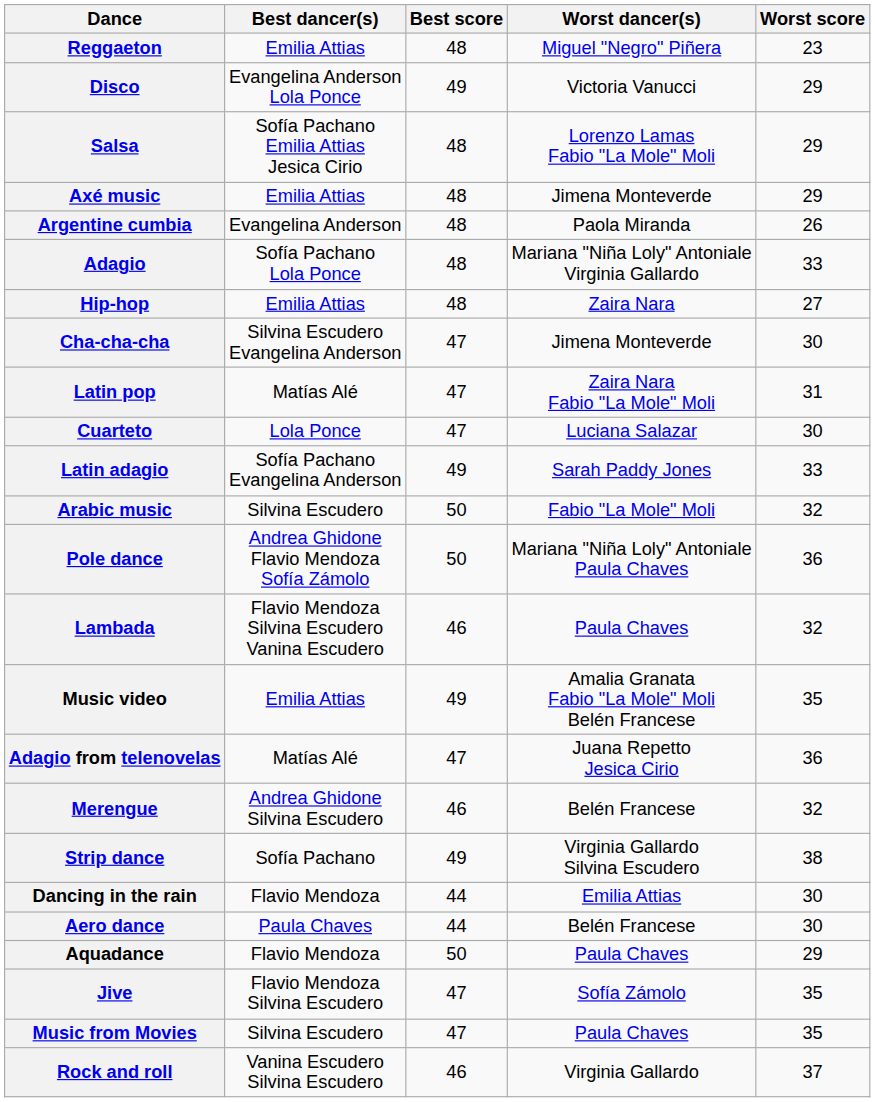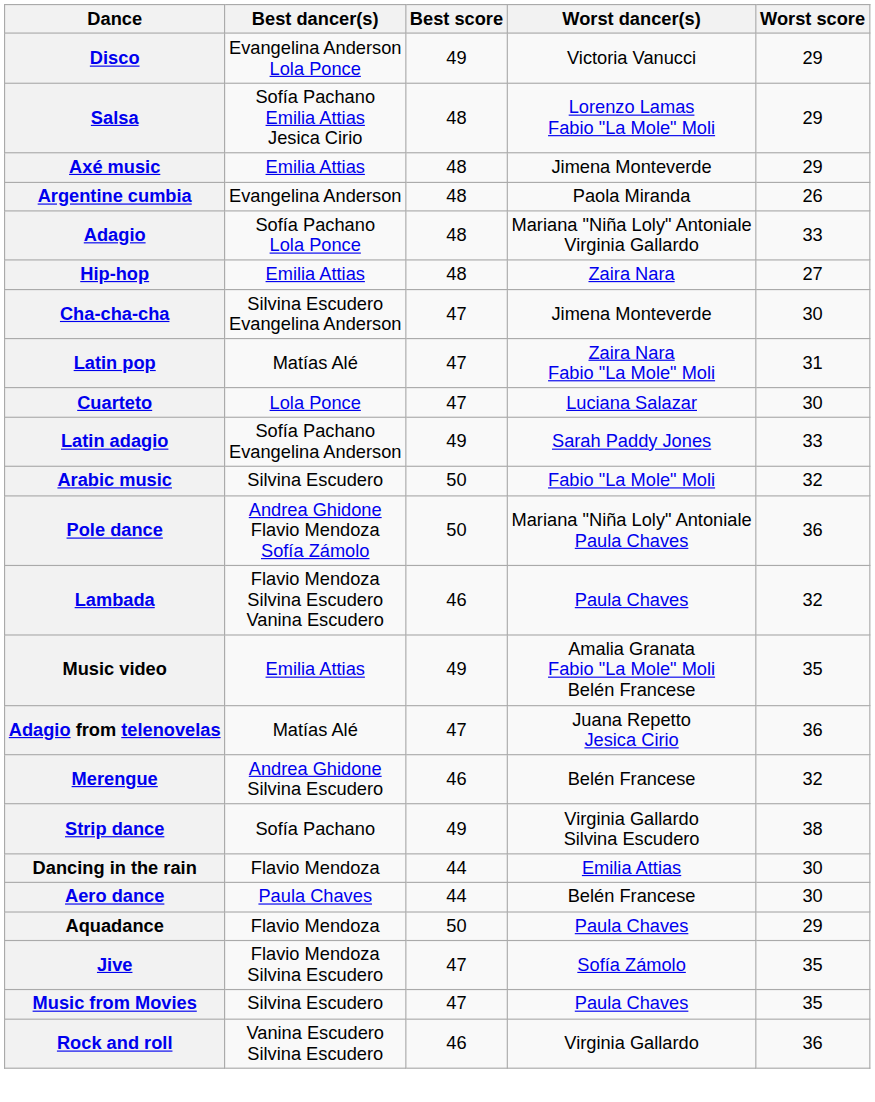- row: Reggaeton | Emilia Attias | 48 | Miguel "Negro" Piñera | 23
Rock and roll | Worst score: 37 -> 36
